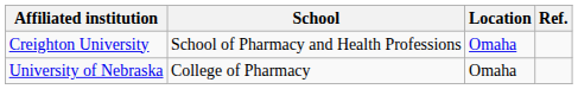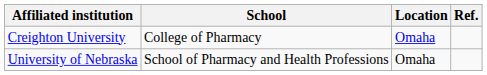Creighton University | School: School of Pharmacy and Health Professions -> College of Pharmacy
University of Nebraska | School: College of Pharmacy -> School of Pharmacy and Health Professions
